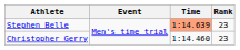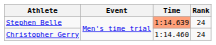Stephen Belle | Rank: 23 -> 24
Christopher Gerry | Rank: 23 -> 24
